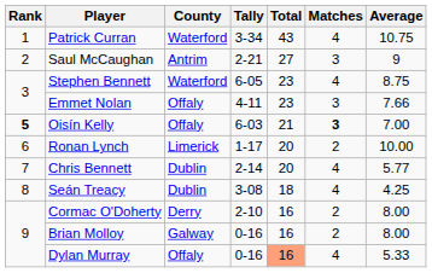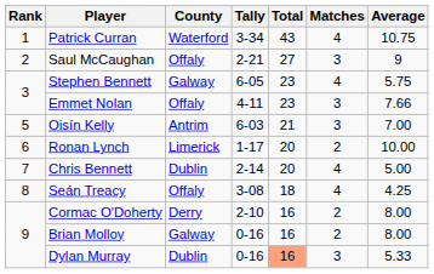Saul McCaughan | County: Antrim -> Offaly
Stephen Bennett | County: Waterford -> Galway
Stephen Bennett | Average: 8.75 -> 5.75
Oisín Kelly | Rank: bold -> normal
Oisín Kelly | County: Offaly -> Antrim
Oisín Kelly | Matches: bold -> normal
Chris Bennett | Average: 5.77 -> 5.00
Seán Treacy | County: Dublin -> Offaly
Dylan Murray | County: Offaly -> Dublin
Dylan Murray | Matches: 4 -> 3
